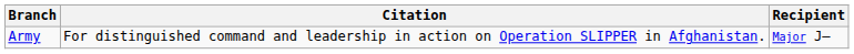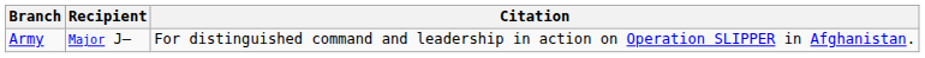columns swapped: Recipient <-> Citation
